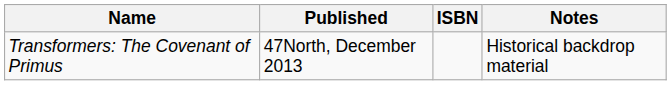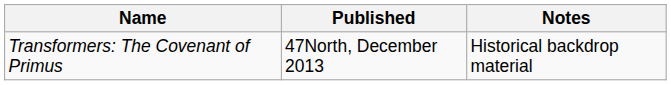- column: ISBN
